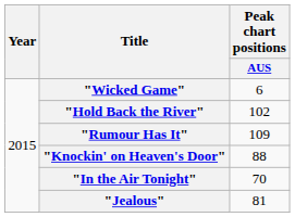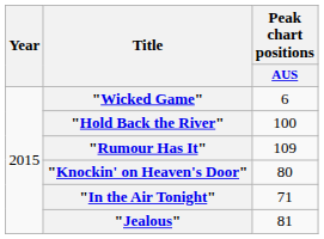"Hold Back the River" | Peak chart positions / AUS: 102 -> 100
"Knockin' on Heaven's Door" | Peak chart positions / AUS: 88 -> 80
"In the Air Tonight" | Peak chart positions / AUS: 70 -> 71
